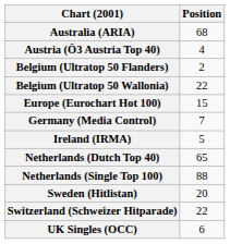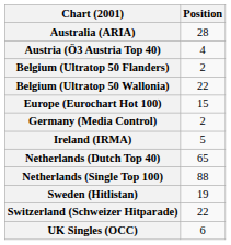Australia (ARIA) | Position: 68 -> 28
Germany (Media Control) | Position: 7 -> 2
Sweden (Hitlistan) | Position: 20 -> 19
